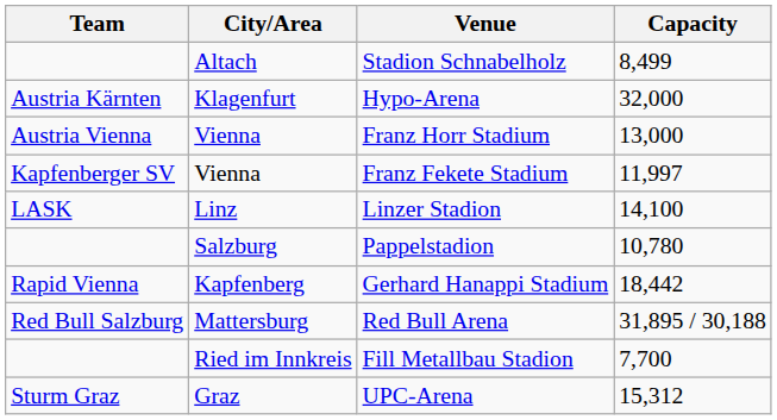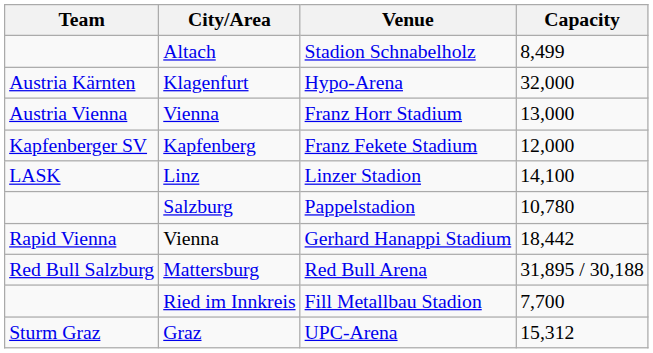Franz Fekete Stadium | City/Area: Vienna -> Kapfenberg
Franz Fekete Stadium | Capacity: 11,997 -> 12,000
Gerhard Hanappi Stadium | City/Area: Kapfenberg -> Vienna
